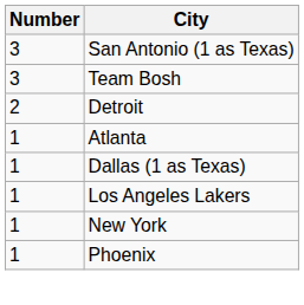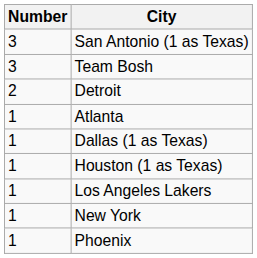+ row: 1 | Houston (1 as Texas)
